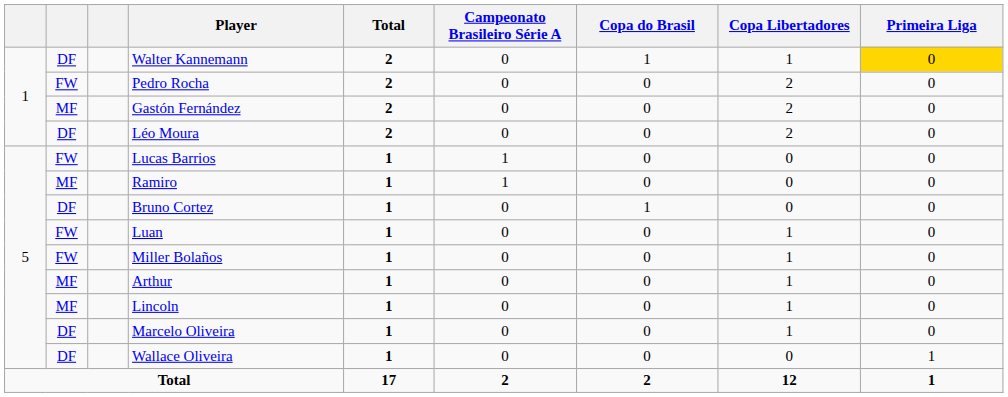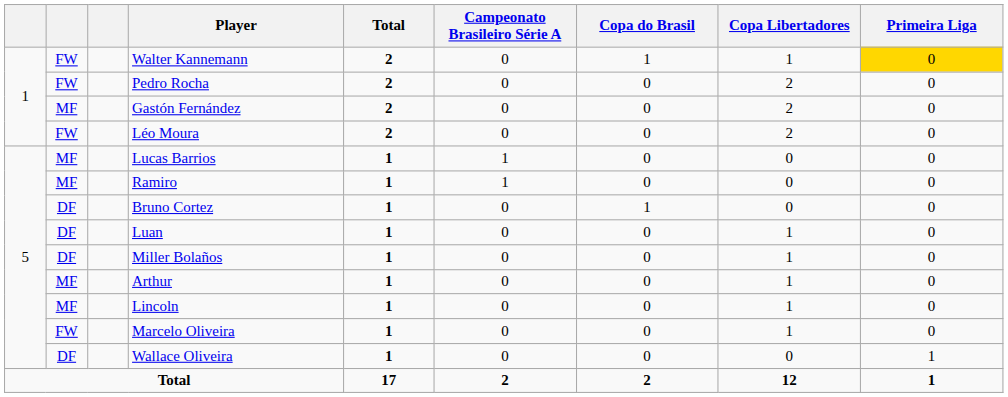Walter Kannemann | column 2: DF -> FW
Léo Moura | column 2: DF -> FW
Lucas Barrios | column 2: FW -> MF
Luan | column 2: FW -> DF
Miller Bolaños | column 2: FW -> DF
Marcelo Oliveira | column 2: DF -> FW
